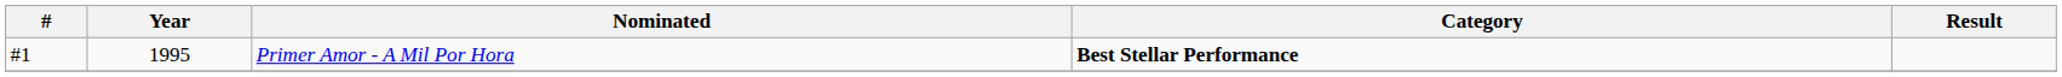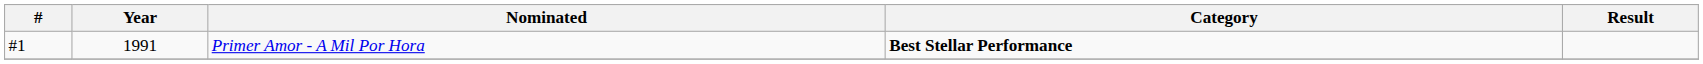Primer Amor - A Mil Por Hora | Year: 1995 -> 1991
